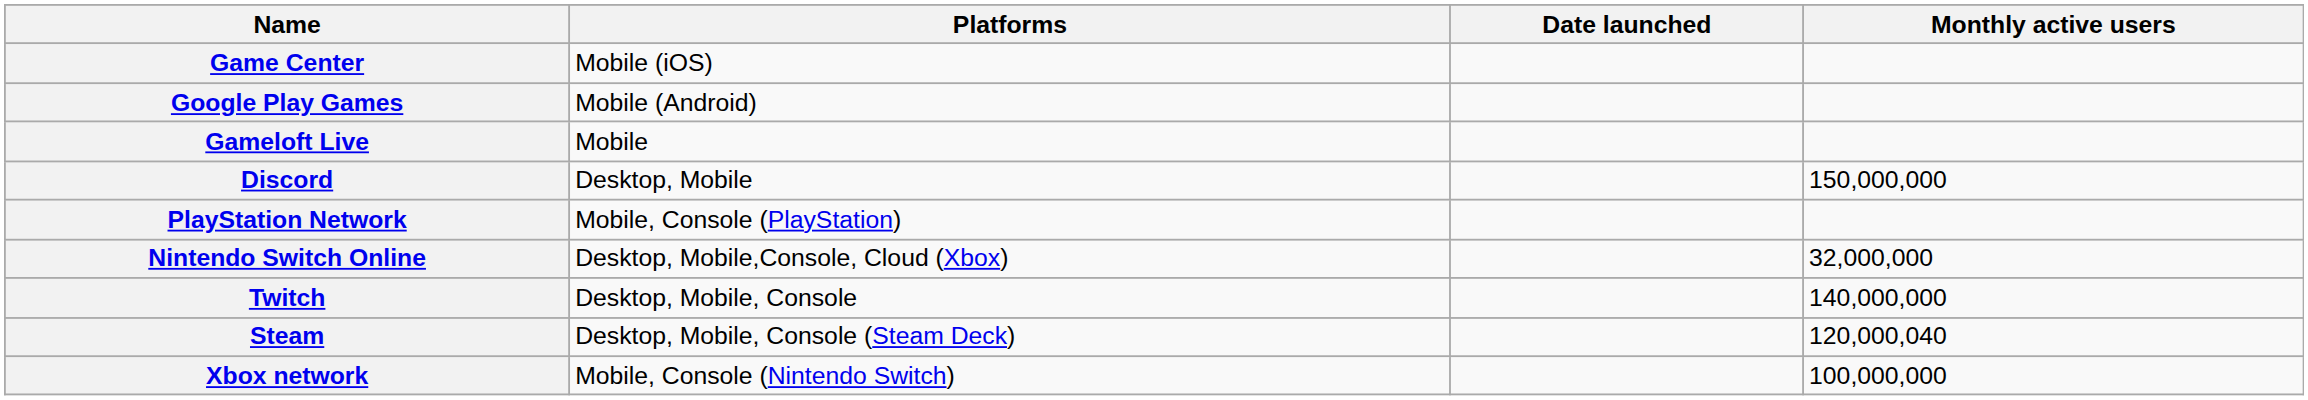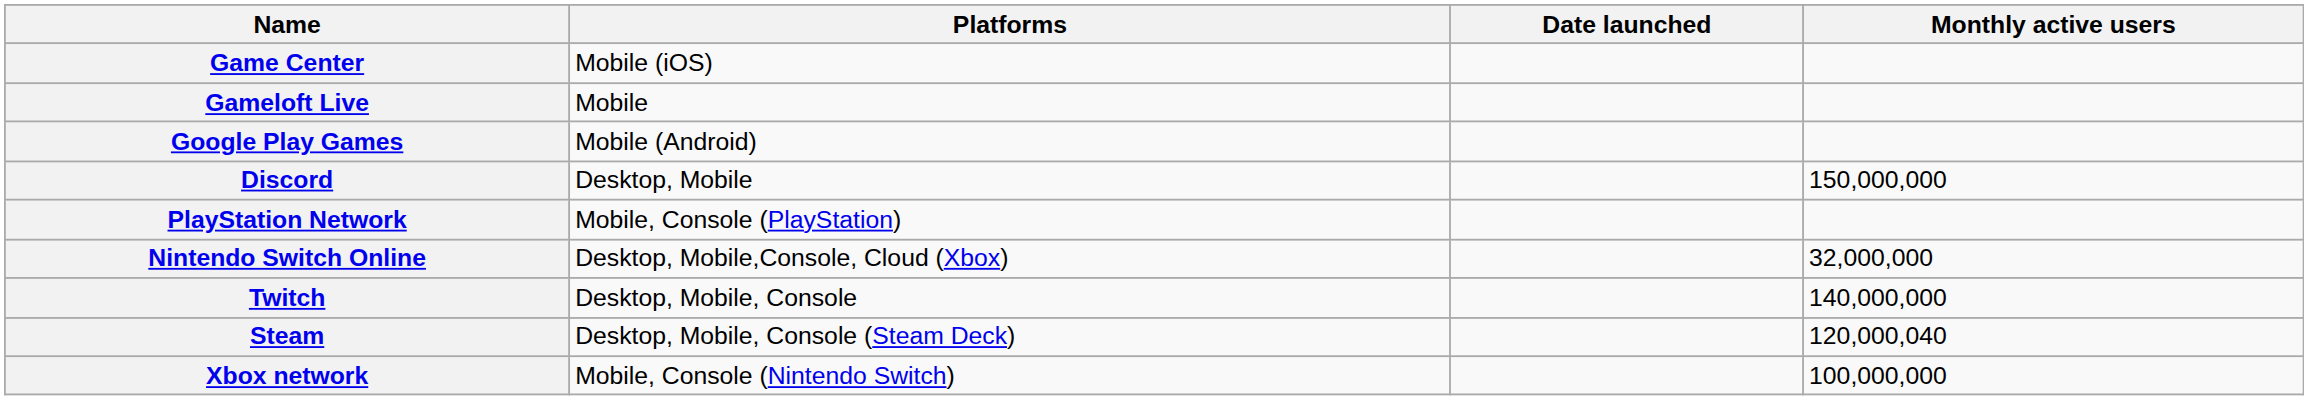rows swapped: Gameloft Live <-> Google Play Games
